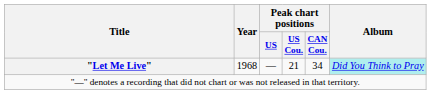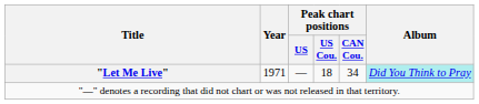"Let Me Live" | Year: 1968 -> 1971
"Let Me Live" | Peak chart positions / US Cou.: 21 -> 18
